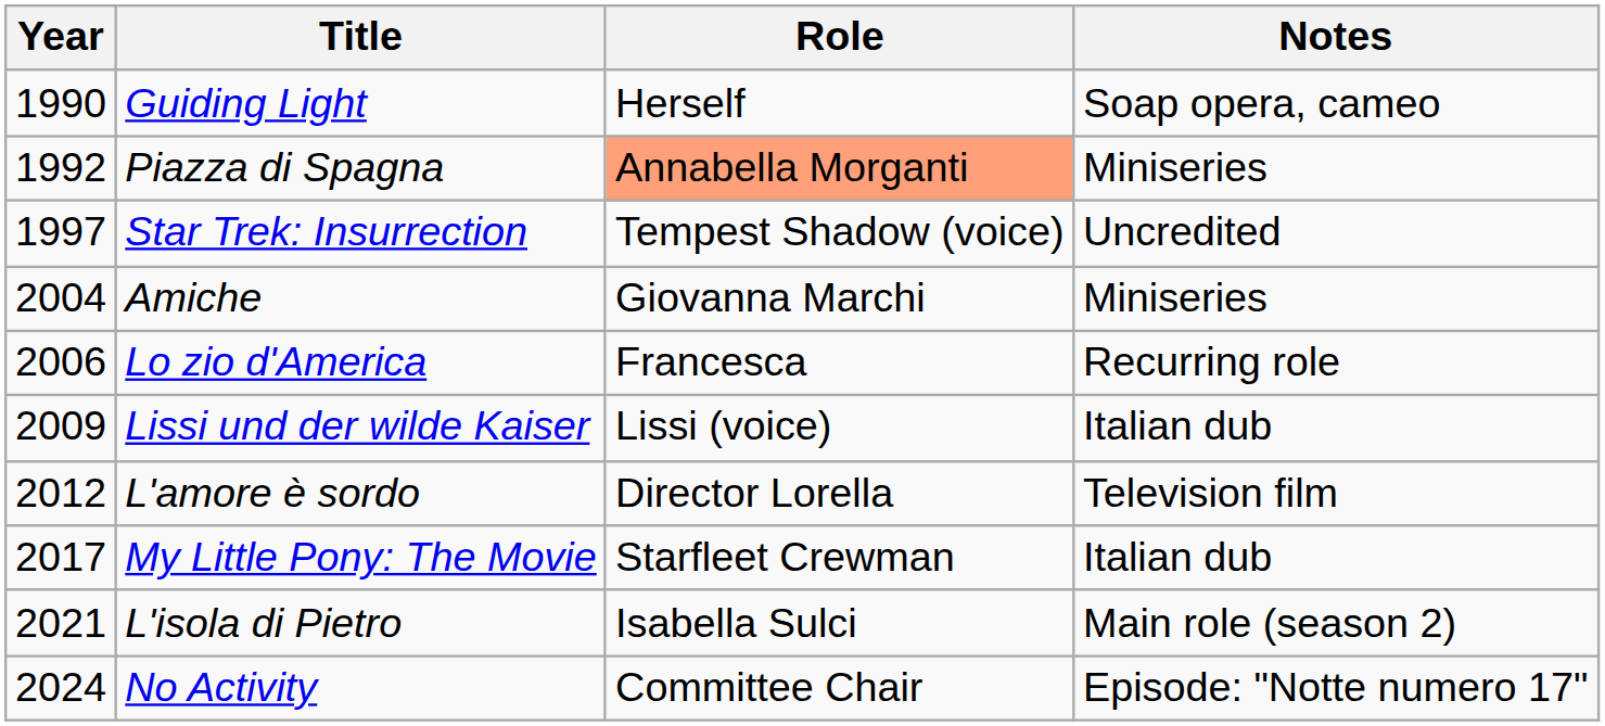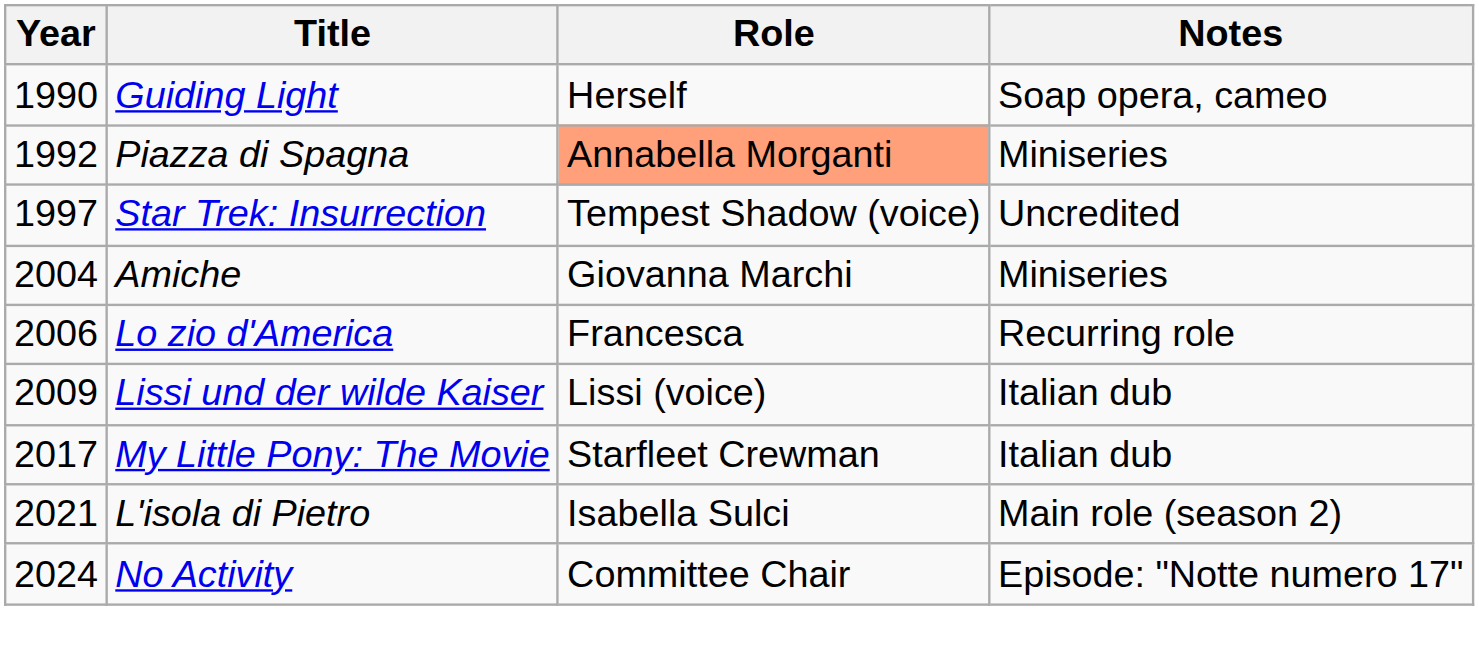- row: 2012 | L'amore è sordo | Director Lorella | Television film
